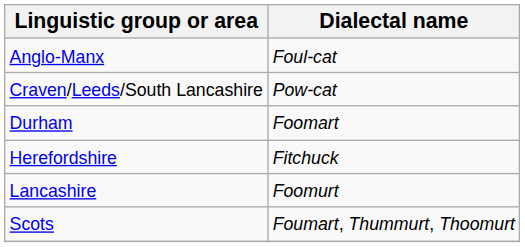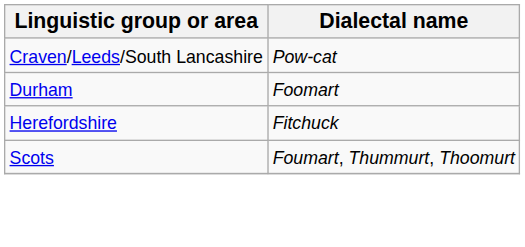- row: Anglo-Manx | Foul-cat
- row: Lancashire | Foomurt
